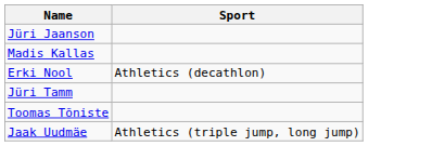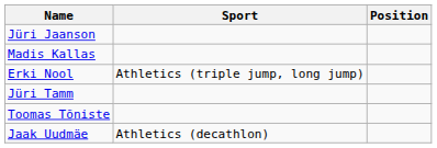+ column: Position
Erki Nool | Sport: Athletics (decathlon) -> Athletics (triple jump, long jump)
Jaak Uudmäe | Sport: Athletics (triple jump, long jump) -> Athletics (decathlon)
